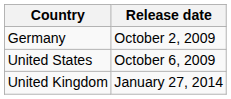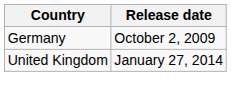- row: United States | October 6, 2009
